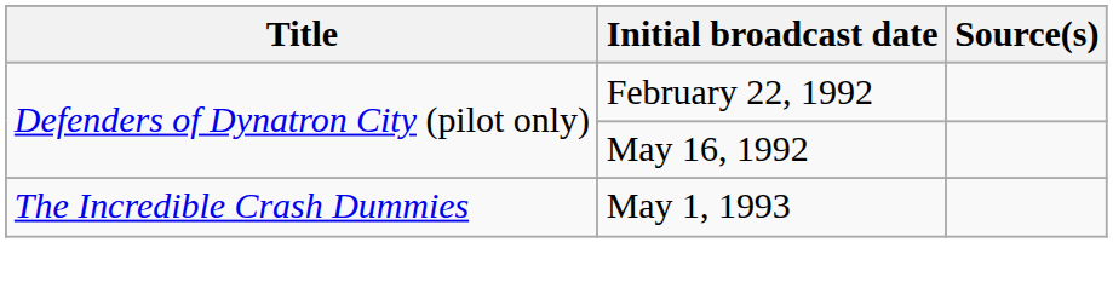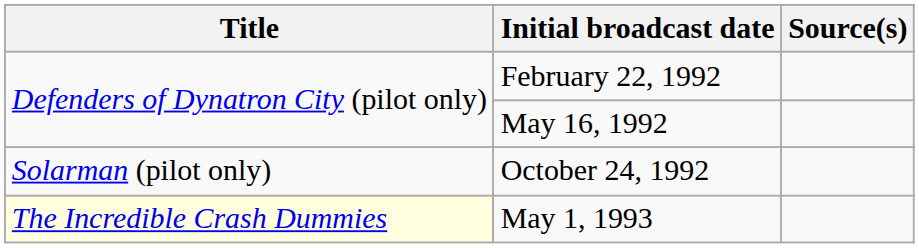+ row: Solarman (pilot only) | October 24, 1992
May 1, 1993 | Title: no background -> lightyellow background
